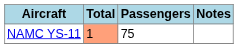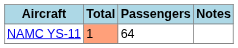NAMC YS-11 | Passengers: 75 -> 64
